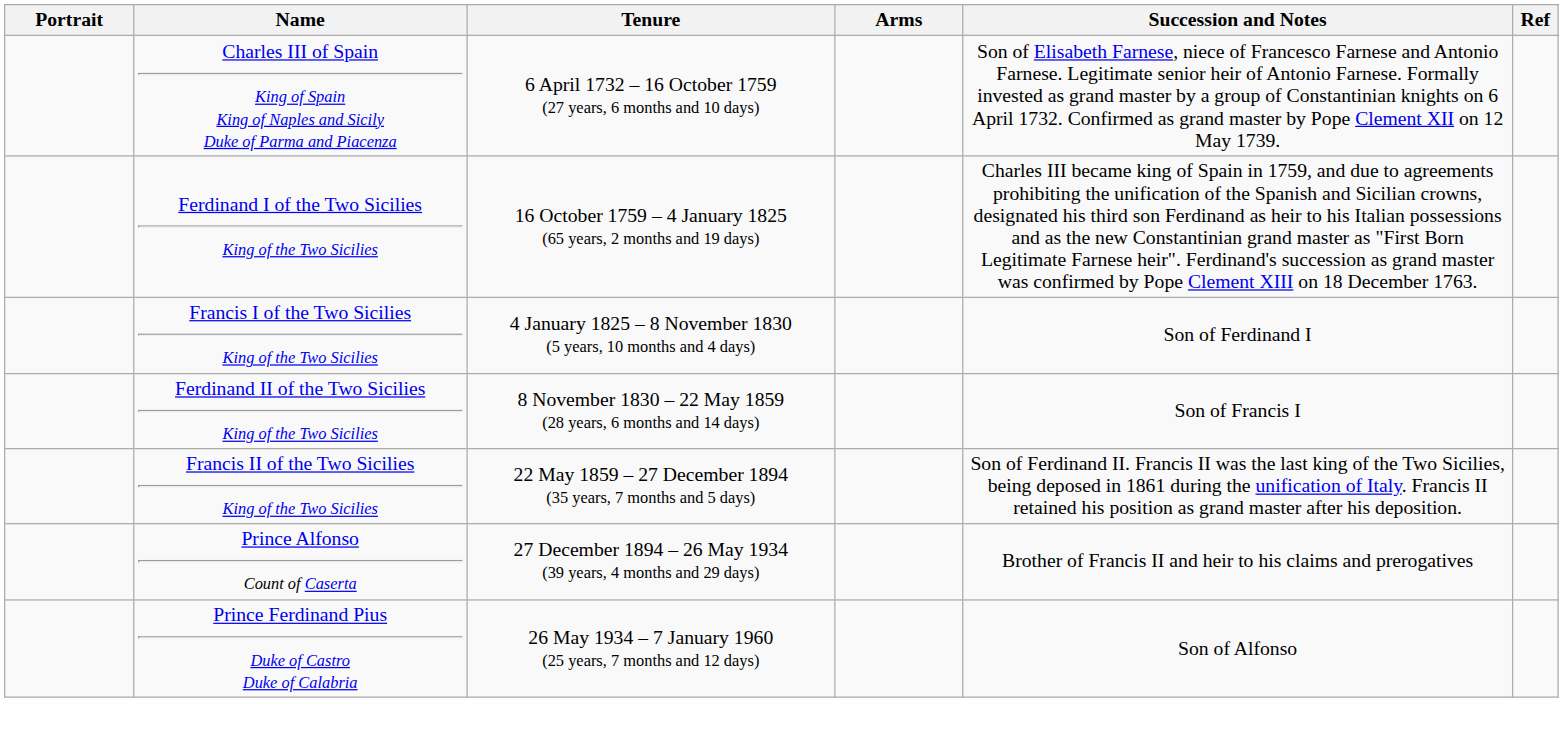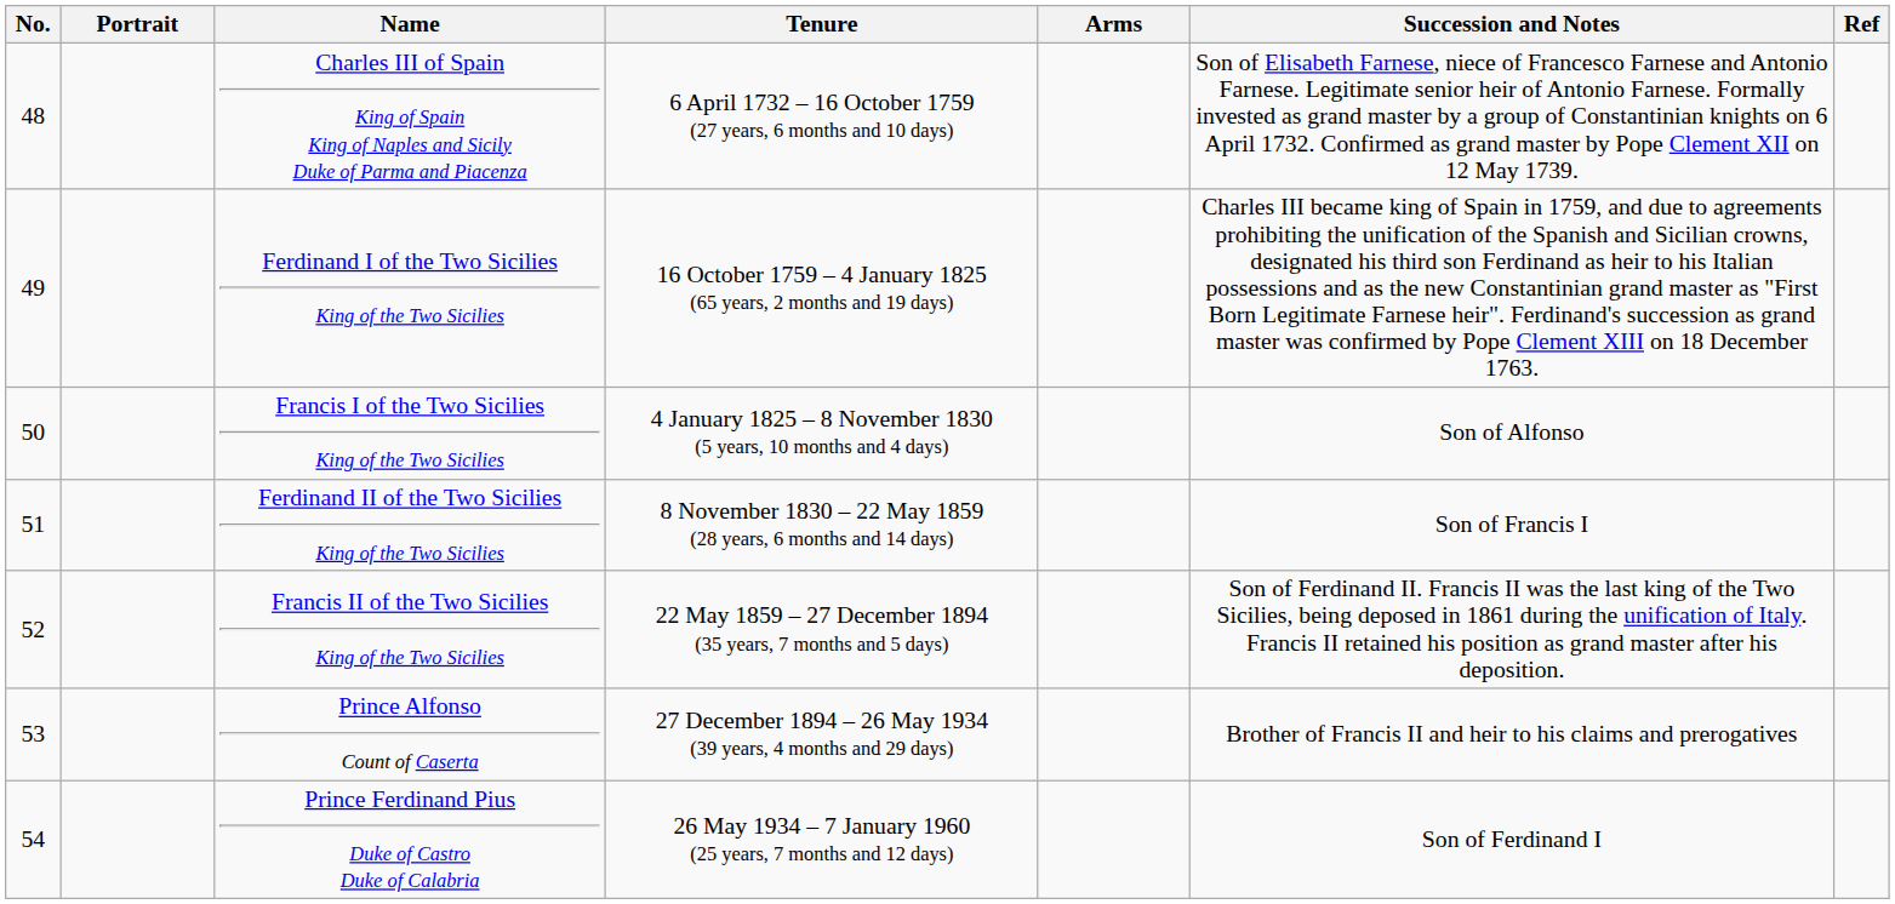+ column: No. | 48 | 49 | 50 | 51 | 52 | 53 | 54
Francis I of the Two Sicilies King of the Two Sicilies | Succession and Notes: Son of Ferdinand I -> Son of Alfonso
Prince Ferdinand Pius Duke of Castro Duke of Calabria | Succession and Notes: Son of Alfonso -> Son of Ferdinand I
